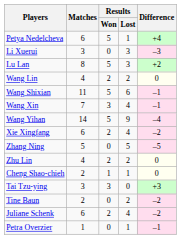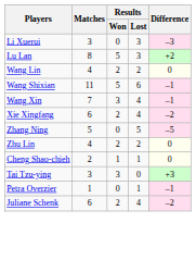- row: Petya Nedelcheva | 6 | 5 | 1 | +4
- row: Wang Yihan | 14 | 5 | 9 | –4
- row: Tine Baun | 2 | 0 | 2 | –2
rows swapped: Petra Overzier <-> Juliane Schenk
